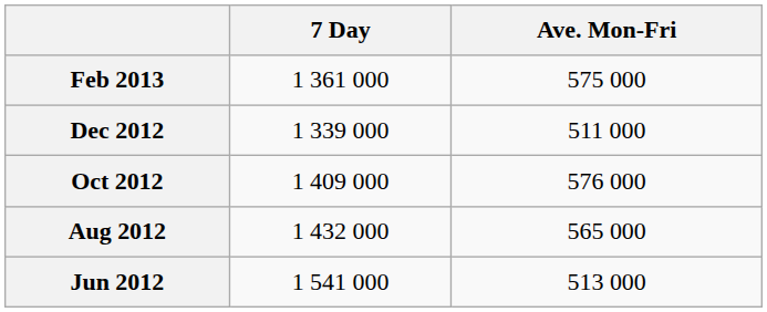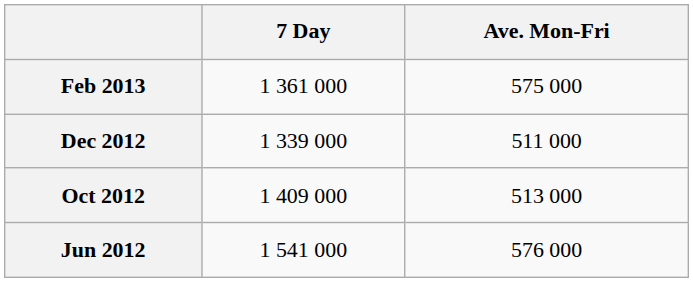Oct 2012 | Ave. Mon-Fri: 576 000 -> 513 000
- row: Aug 2012 | 1 432 000 | 565 000
Jun 2012 | Ave. Mon-Fri: 513 000 -> 576 000
